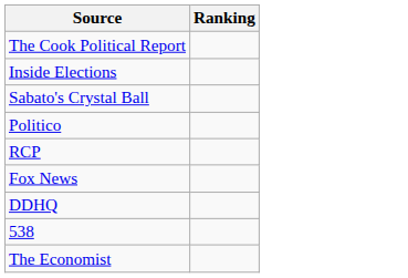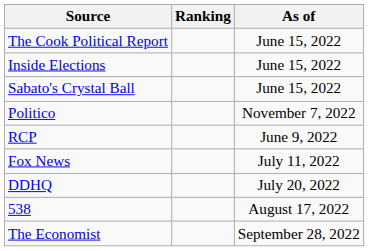+ column: As of | June 15, 2022 | June 15, 2022 | June 15, 2022 | November 7, 2022 | June 9, 2022 | July 11, 2022 | July 20, 2022 | August 17, 2022 | September 28, 2022
